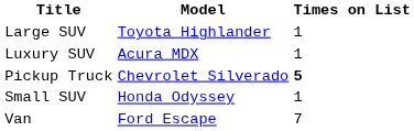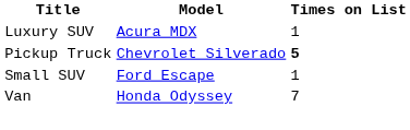- row: Large SUV | Toyota Highlander | 1
Small SUV | Model: Honda Odyssey -> Ford Escape
Van | Model: Ford Escape -> Honda Odyssey
